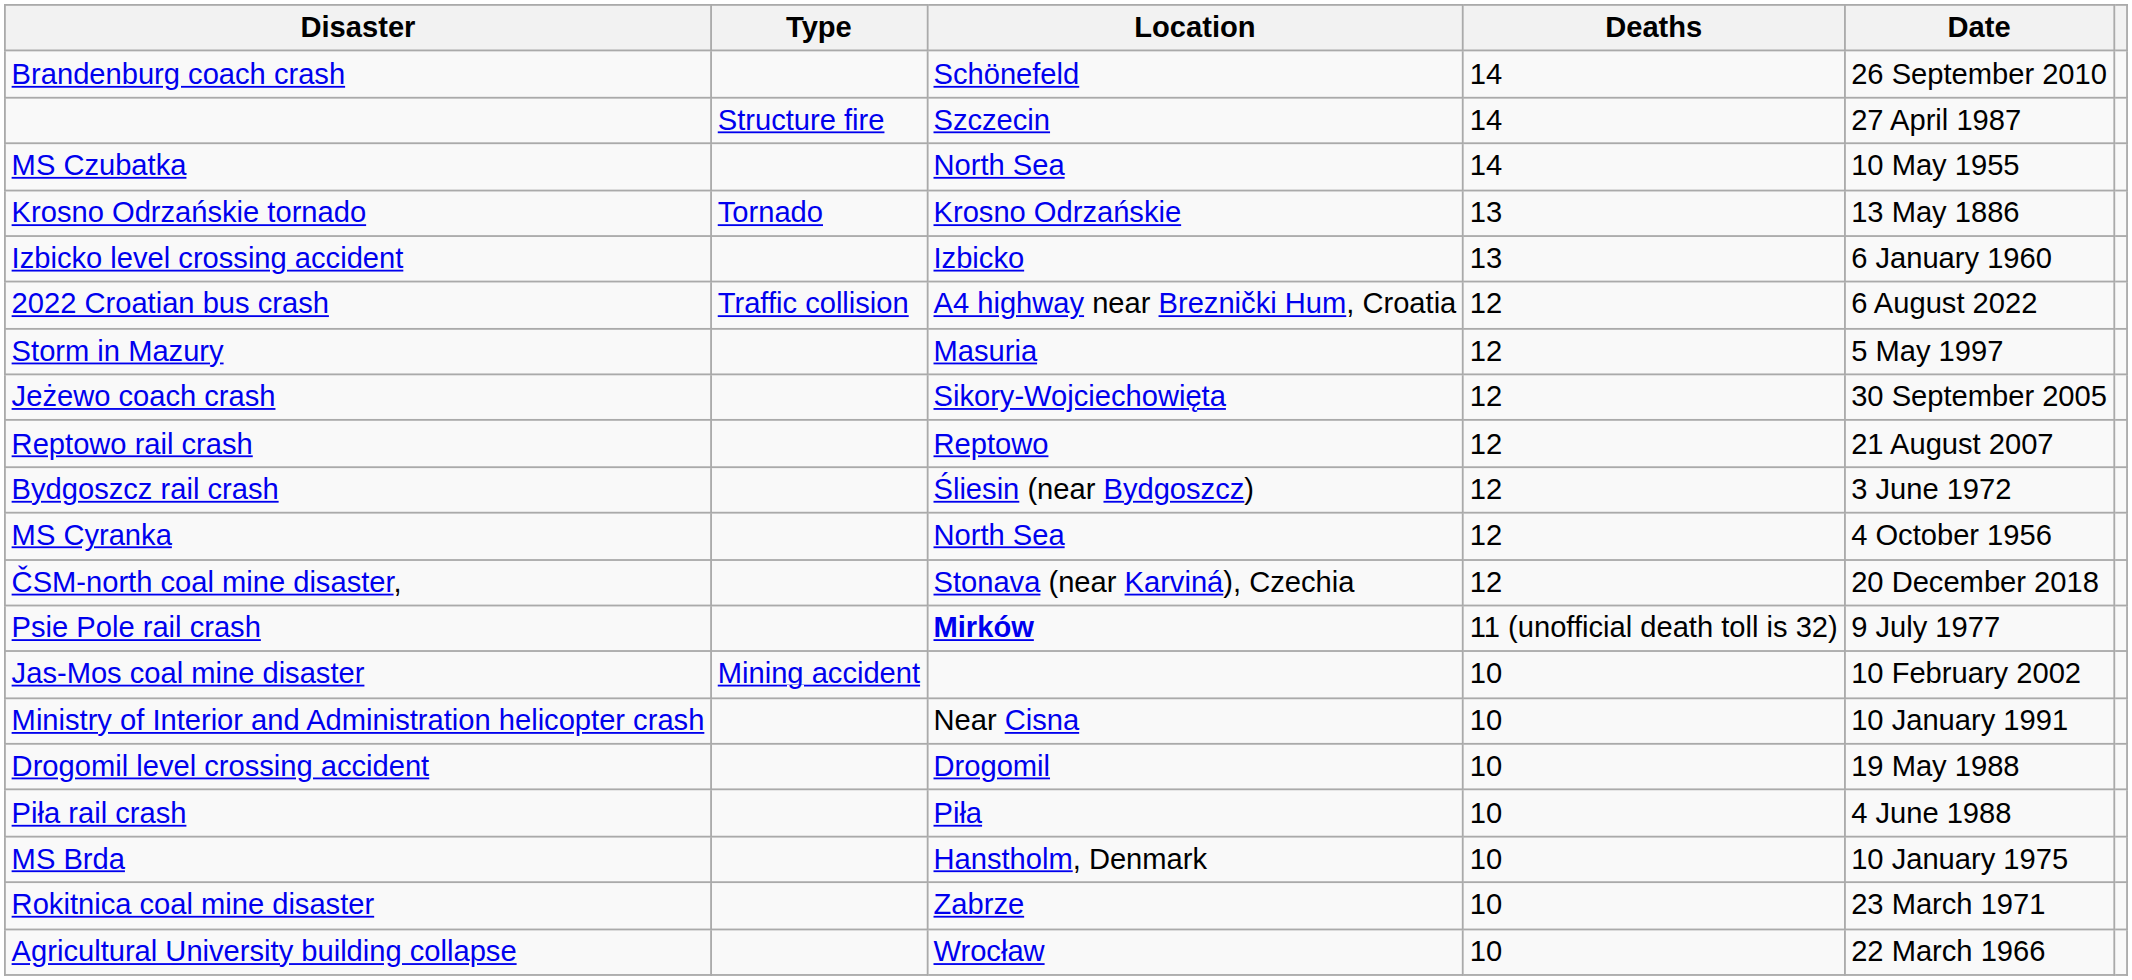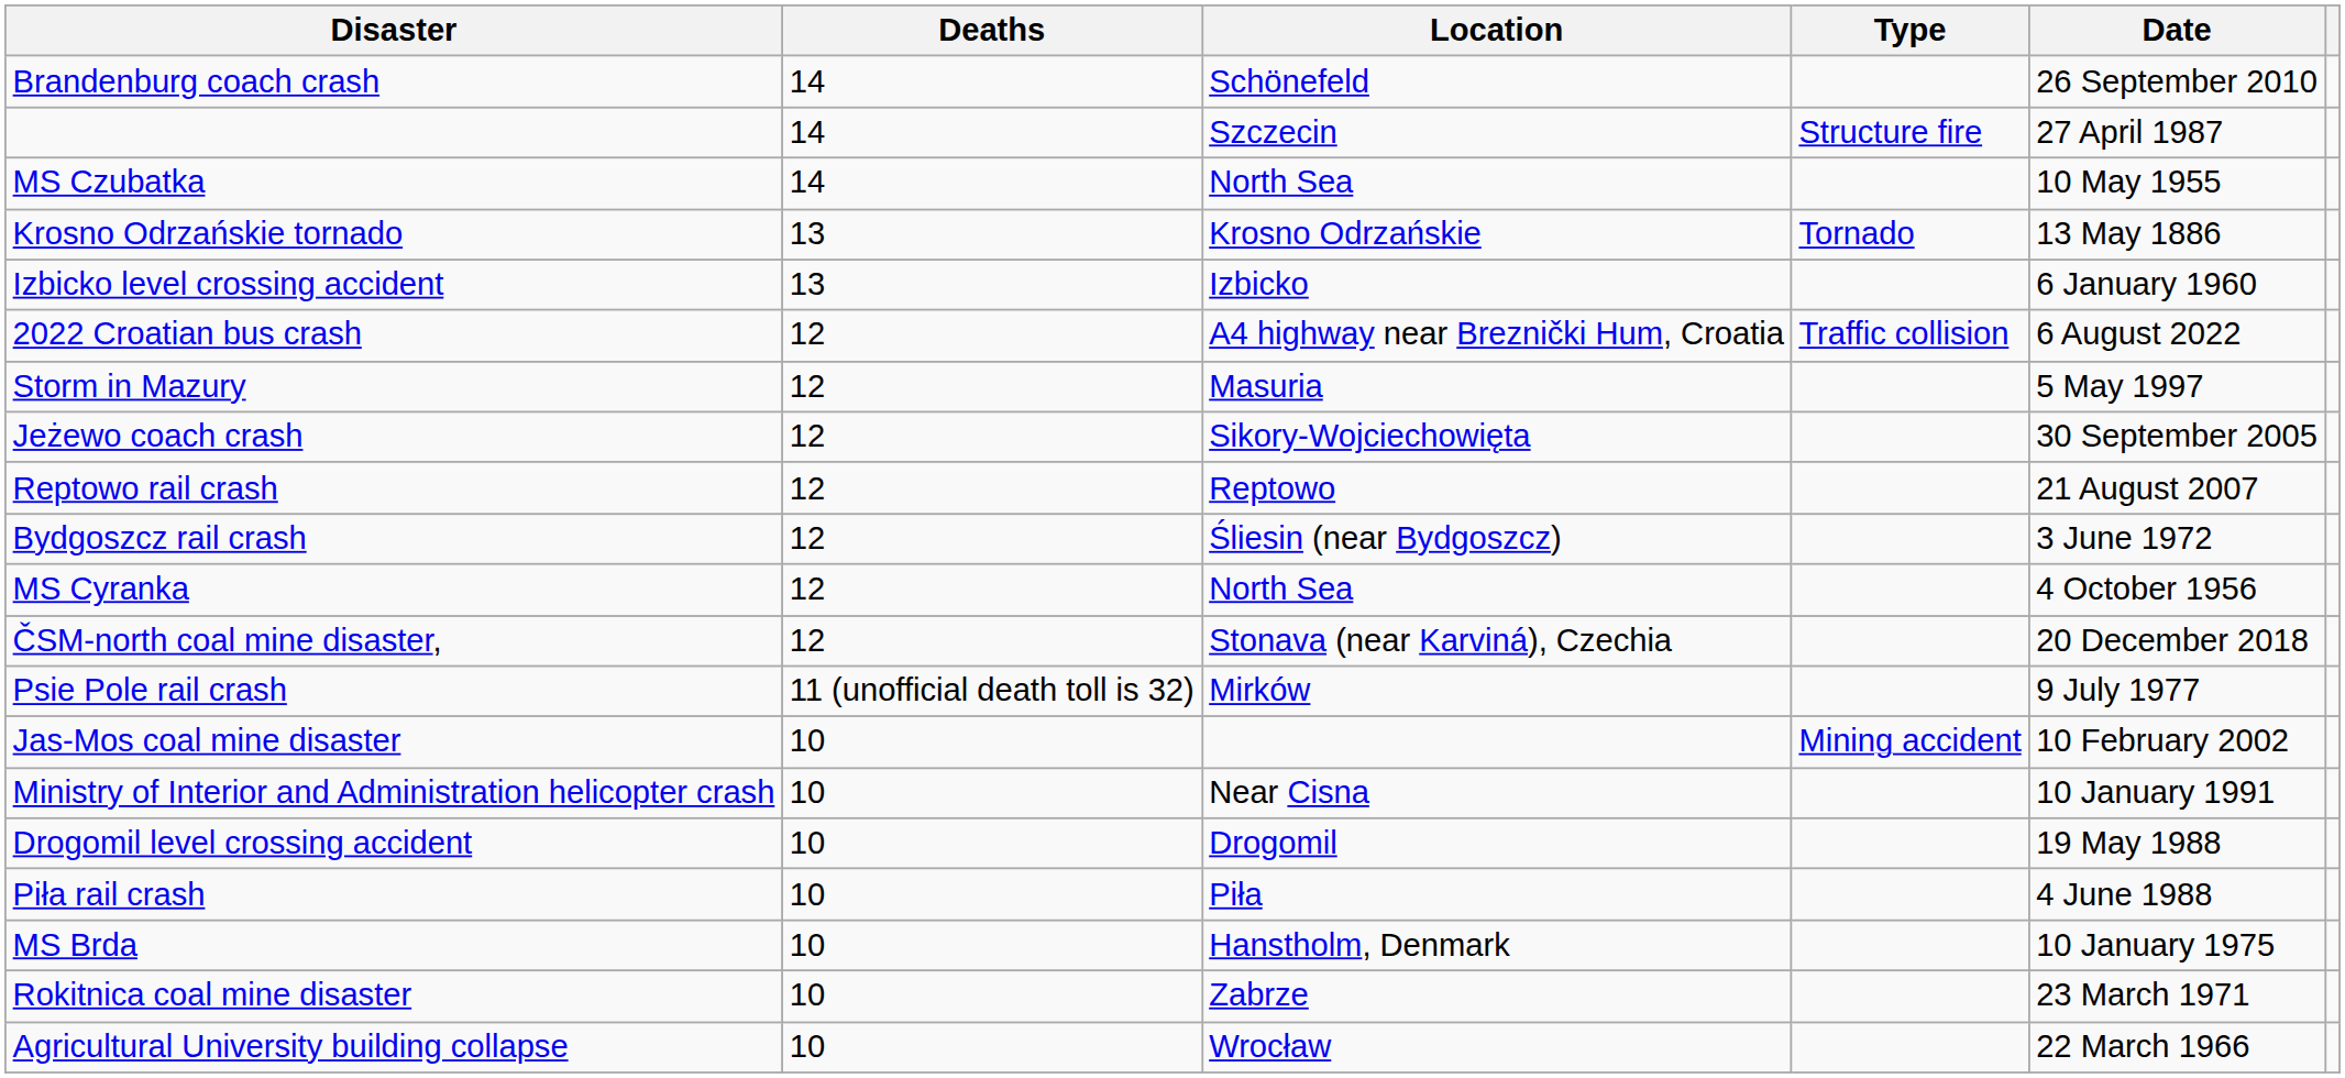columns swapped: Type <-> Deaths
Psie Pole rail crash | Location: bold -> normal
